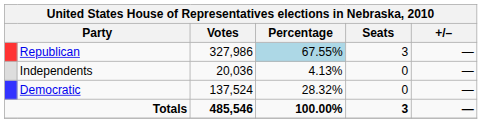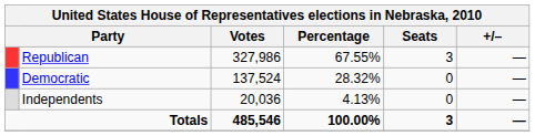Republican | Percentage: lightblue background -> no background
rows swapped: Democratic <-> Independents
